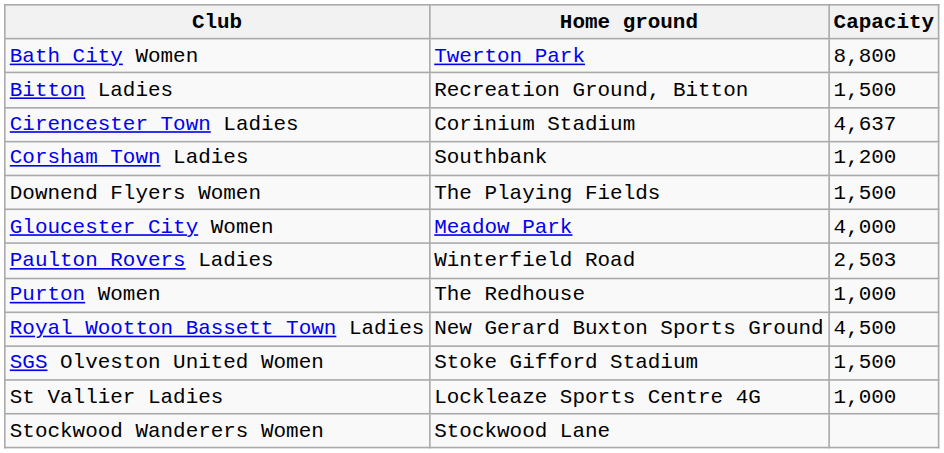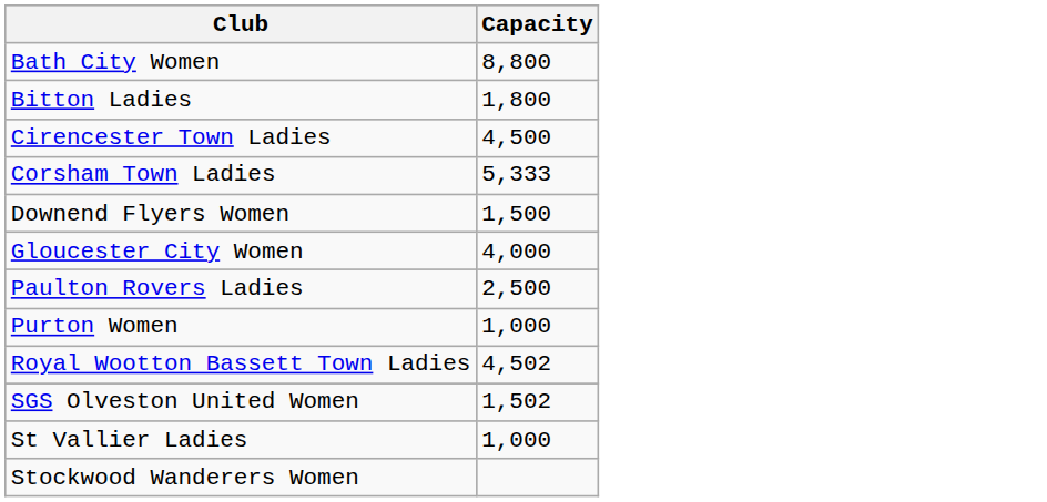- column: Home ground | Twerton Park | Recreation Ground, Bitton | Corinium Stadium | Southbank | The Playing Fields | Meadow Park | Winterfield Road | The Redhouse | New Gerard Buxton Sports Ground | Stoke Gifford Stadium | Lockleaze Sports Centre 4G | Stockwood Lane
Bitton Ladies | Capacity: 1,500 -> 1,800
Cirencester Town Ladies | Capacity: 4,637 -> 4,500
Corsham Town Ladies | Capacity: 1,200 -> 5,333
Paulton Rovers Ladies | Capacity: 2,503 -> 2,500
Royal Wootton Bassett Town Ladies | Capacity: 4,500 -> 4,502
SGS Olveston United Women | Capacity: 1,500 -> 1,502
